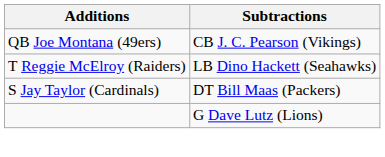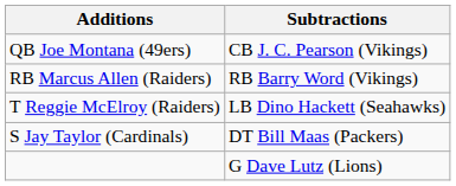+ row: RB Marcus Allen (Raiders) | RB Barry Word (Vikings)
